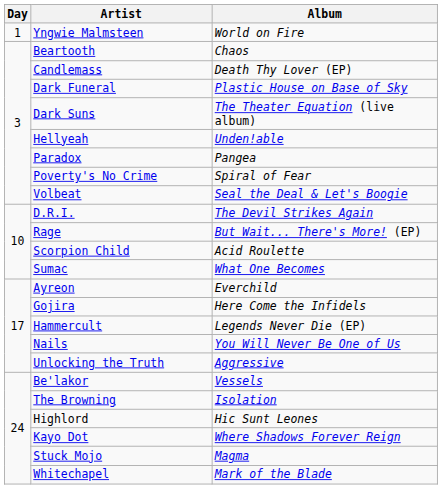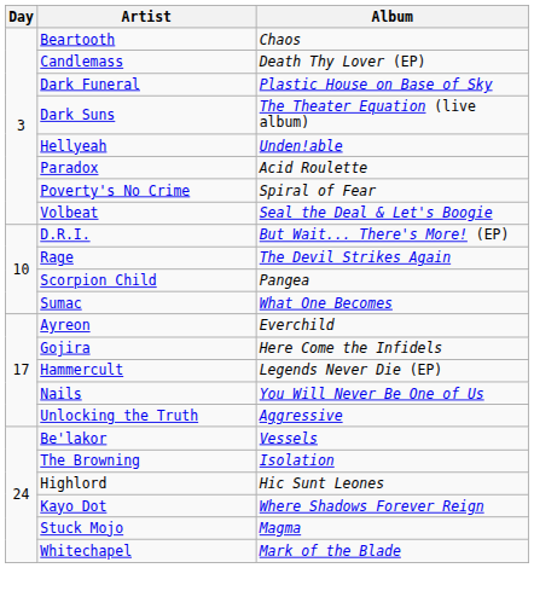- row: 1 | Yngwie Malmsteen | World on Fire
Paradox | Album: Pangea -> Acid Roulette
D.R.I. | Album: The Devil Strikes Again -> But Wait... There's More! (EP)
Rage | Album: But Wait... There's More! (EP) -> The Devil Strikes Again
Scorpion Child | Album: Acid Roulette -> Pangea
